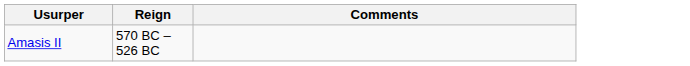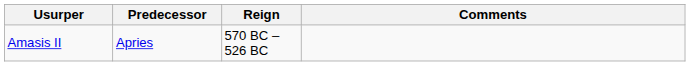+ column: Predecessor | Apries
